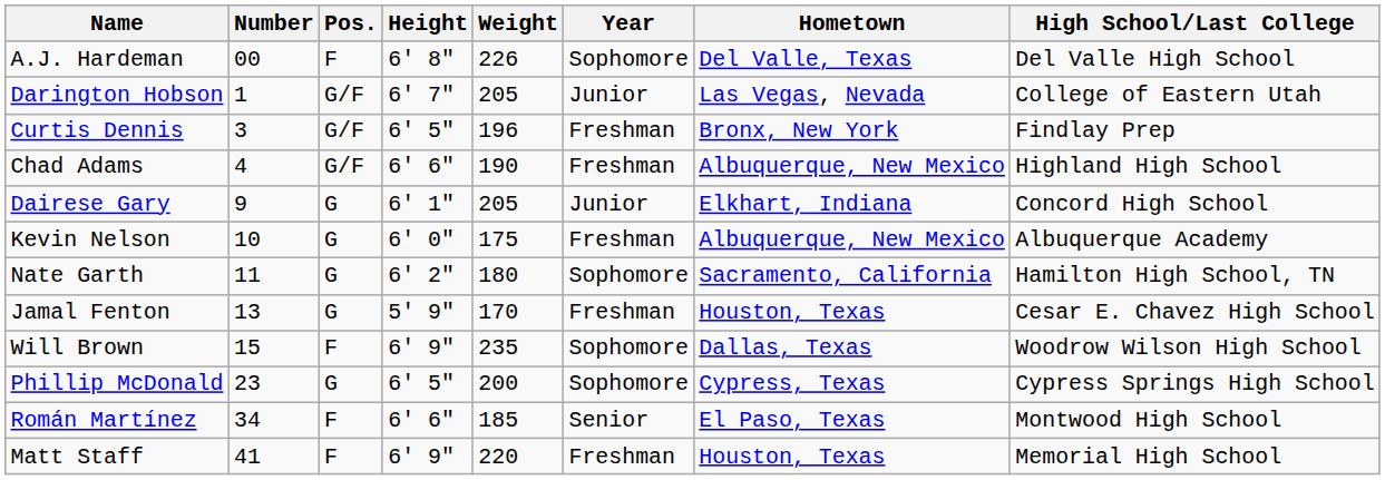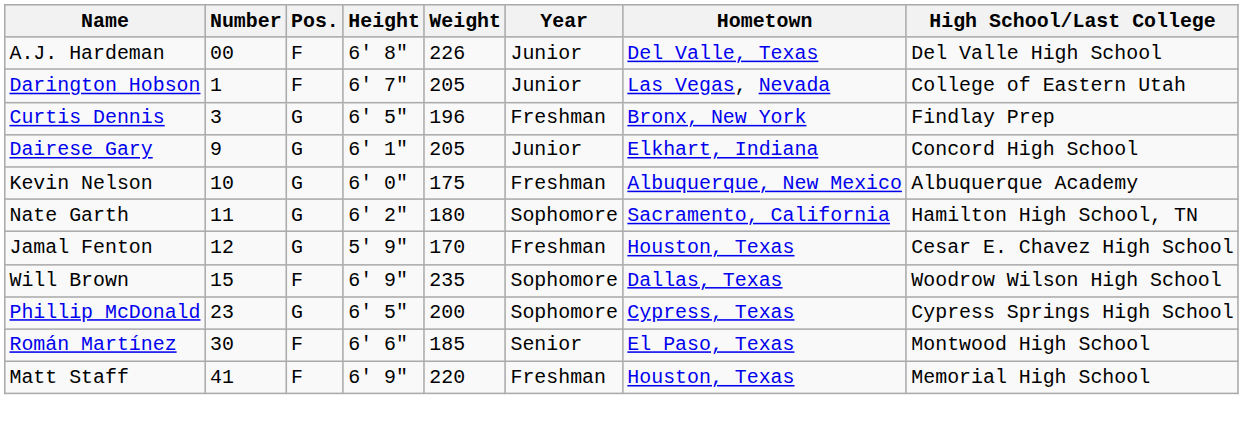A.J. Hardeman | Year: Sophomore -> Junior
Darington Hobson | Pos.: G/F -> F
Curtis Dennis | Pos.: G/F -> G
- row: Chad Adams | 4 | G/F | 6' 6" | 190 | Freshman | Albuquerque, New Mexico | Highland High School
Jamal Fenton | Number: 13 -> 12
Román Martínez | Number: 34 -> 30
